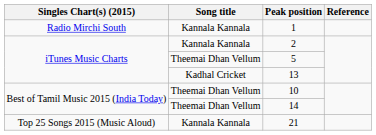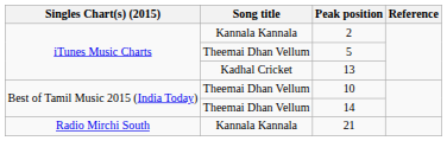- row: Radio Mirchi South | Kannala Kannala | 1
21 | Singles Chart(s) (2015): Top 25 Songs 2015 (Music Aloud) -> Radio Mirchi South
